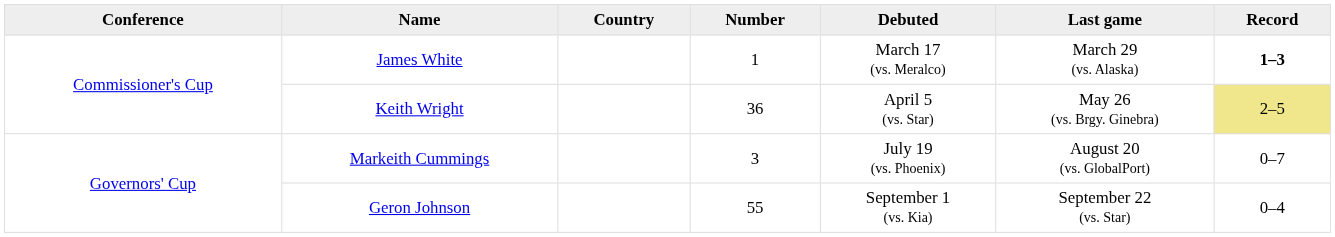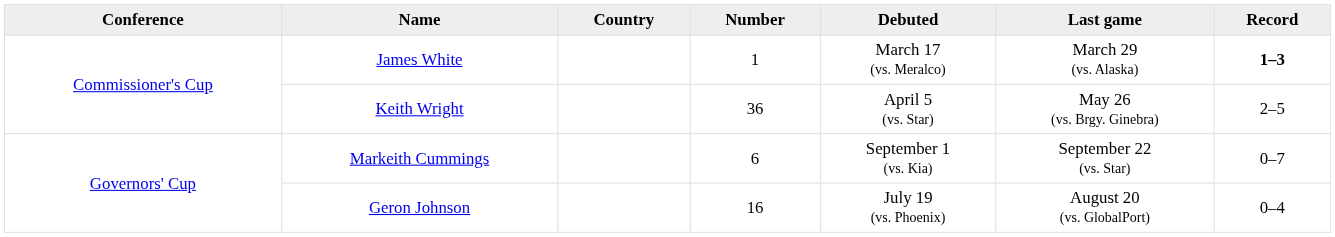Keith Wright | Record: khaki background -> no background
Markeith Cummings | Number: 3 -> 6
Markeith Cummings | Debuted: July 19 (vs. Phoenix) -> September 1 (vs. Kia)
Markeith Cummings | Last game: August 20 (vs. GlobalPort) -> September 22 (vs. Star)
Geron Johnson | Number: 55 -> 16
Geron Johnson | Debuted: September 1 (vs. Kia) -> July 19 (vs. Phoenix)
Geron Johnson | Last game: September 22 (vs. Star) -> August 20 (vs. GlobalPort)
